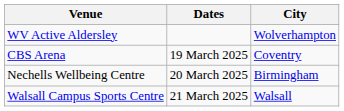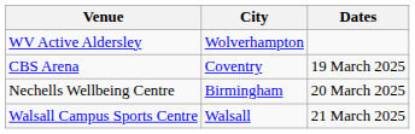columns swapped: City <-> Dates
